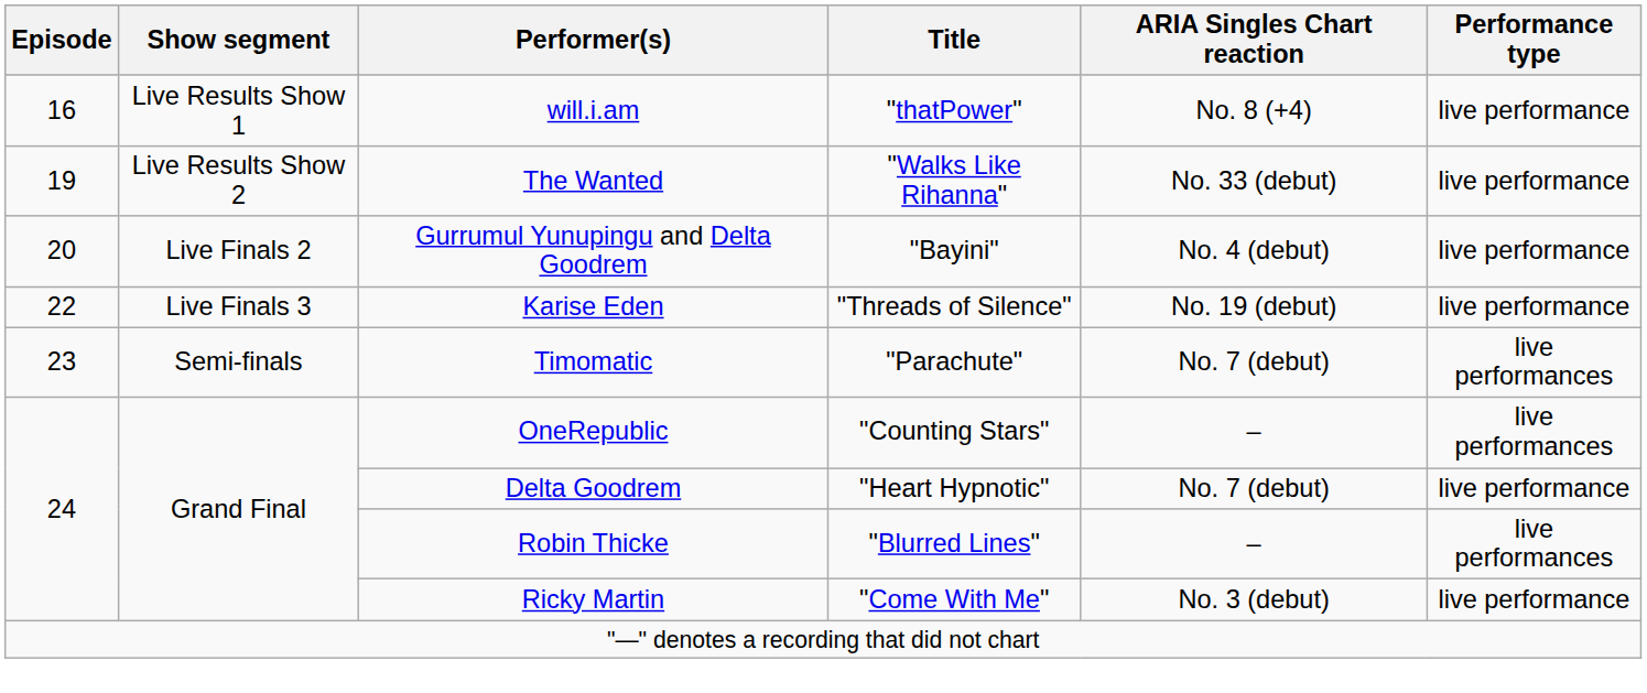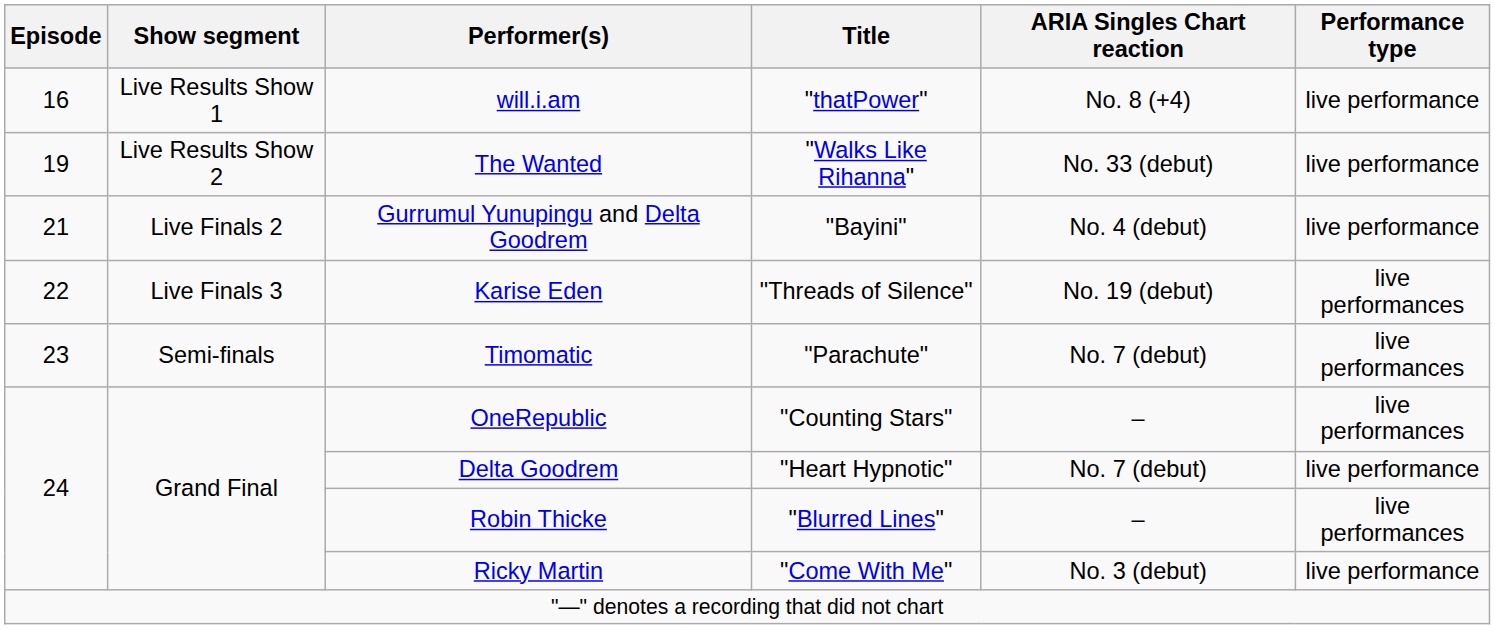Gurrumul Yunupingu and Delta Goodrem | Episode: 20 -> 21
Karise Eden | Performance type: live performance -> live performances
